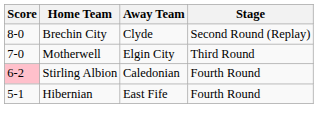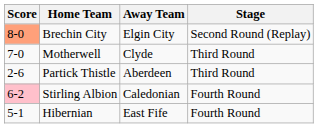Brechin City | Score: no background -> lightsalmon background
Brechin City | Away Team: Clyde -> Elgin City
Motherwell | Away Team: Elgin City -> Clyde
+ row: 2-6 | Partick Thistle | Aberdeen | Third Round
